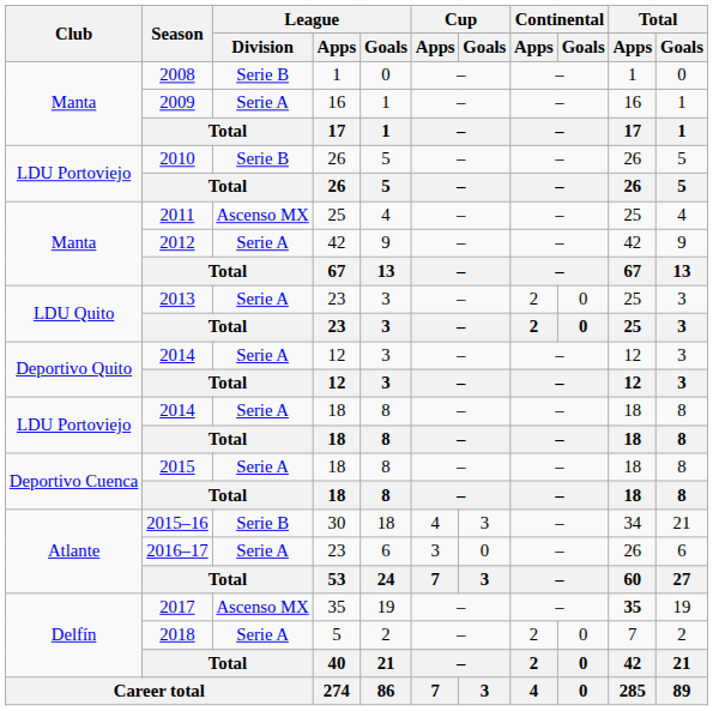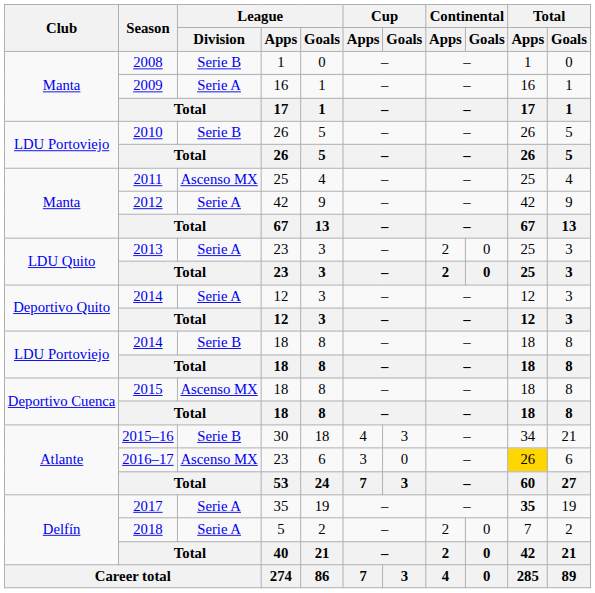2014 / 18 | League / Division: Serie A -> Serie B
2015 | League / Division: Serie A -> Ascenso MX
2016–17 | League / Division: Serie A -> Ascenso MX
2016–17 | Total / Apps: no background -> gold background
2017 | League / Division: Ascenso MX -> Serie A
